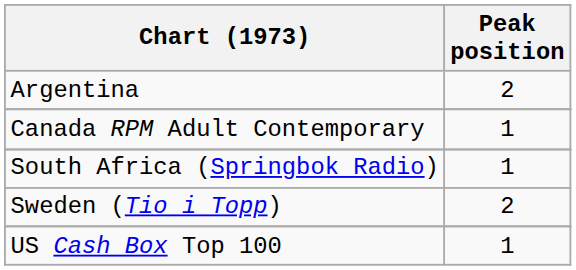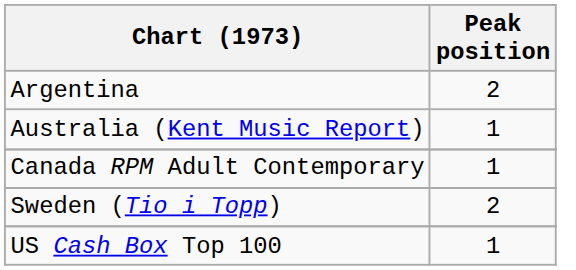+ row: Australia (Kent Music Report) | 1
- row: South Africa (Springbok Radio) | 1
